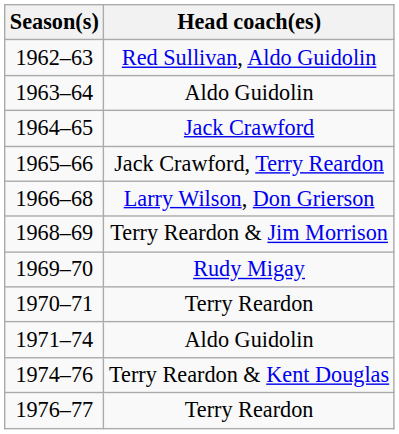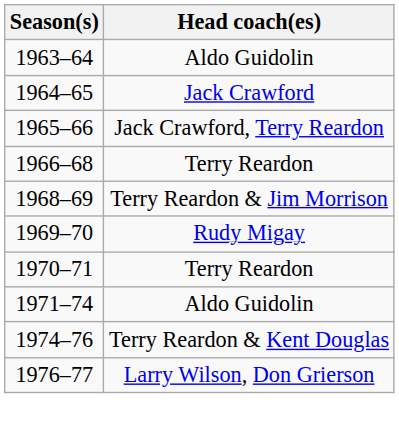- row: 1962–63 | Red Sullivan, Aldo Guidolin
1966–68 | Head coach(es): Larry Wilson, Don Grierson -> Terry Reardon
1976–77 | Head coach(es): Terry Reardon -> Larry Wilson, Don Grierson
